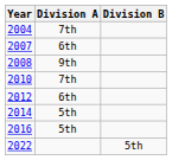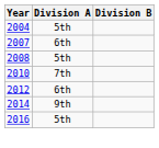2004 | Division A: 7th -> 5th
2008 | Division A: 9th -> 5th
2014 | Division A: 5th -> 9th
- row: 2022 | 5th
